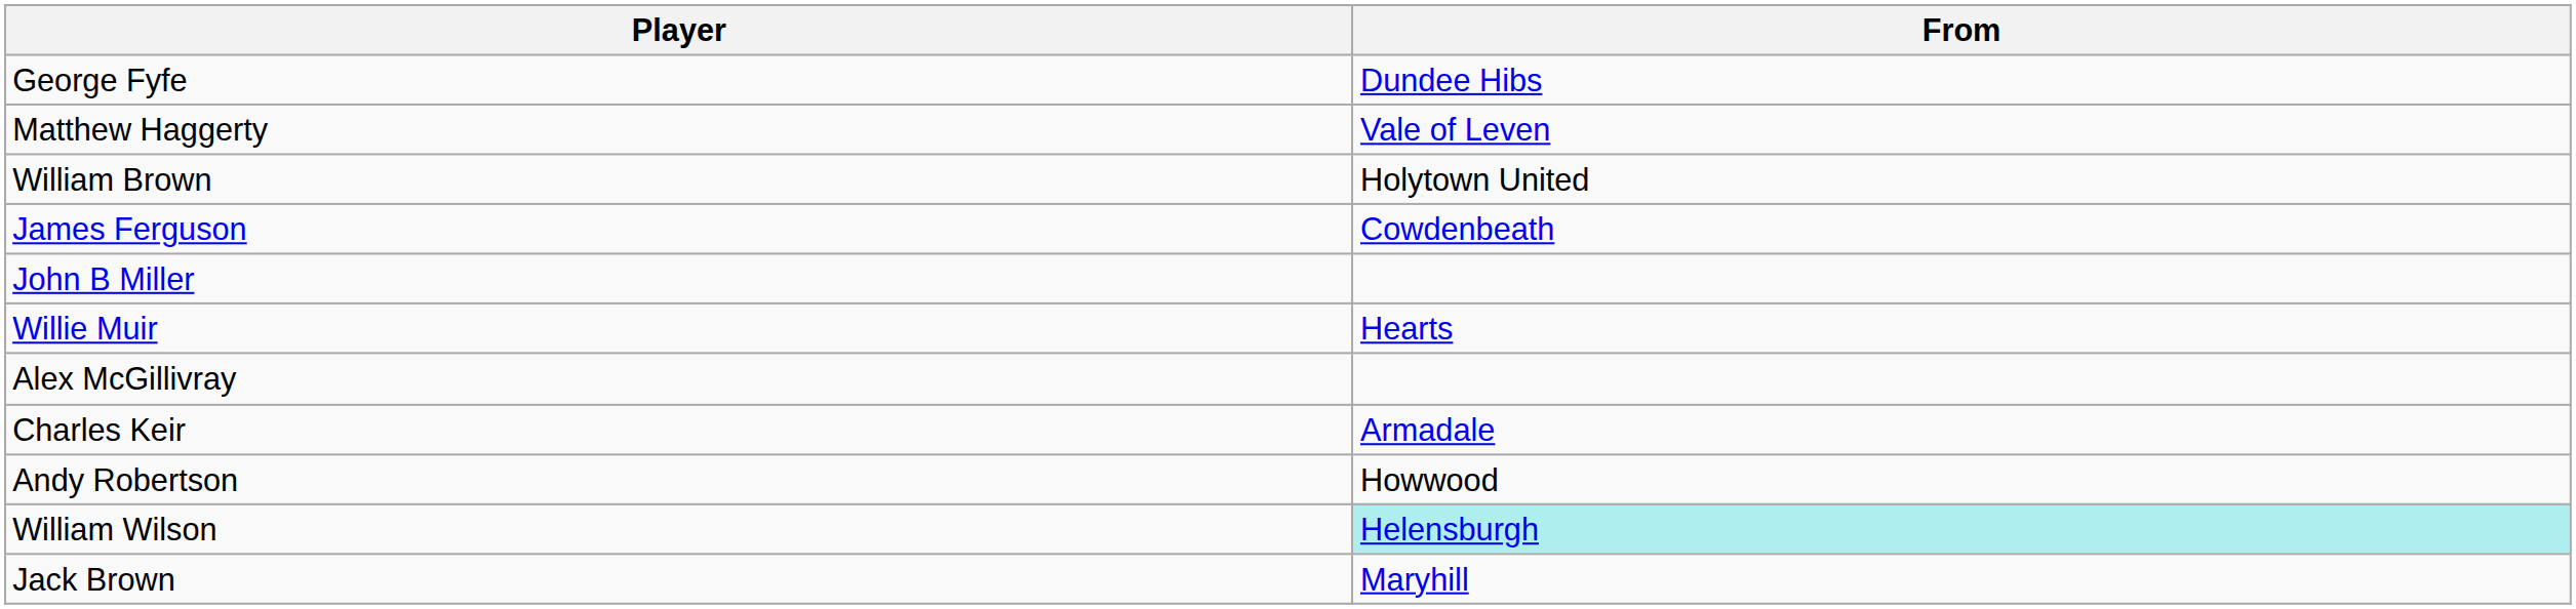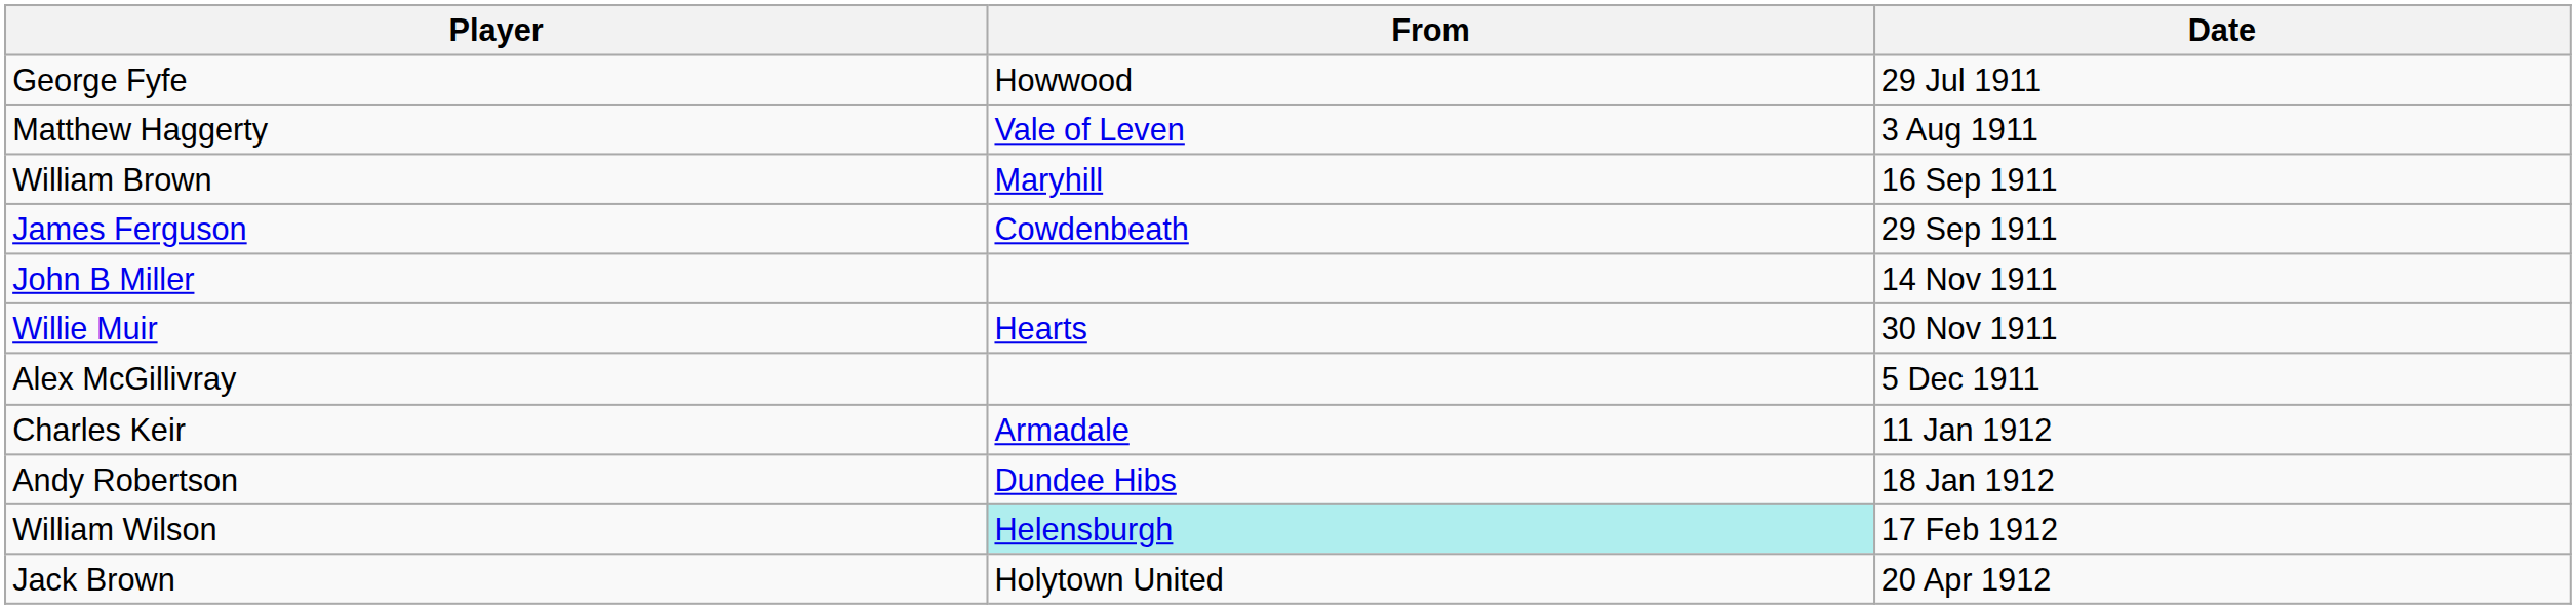+ column: Date | 29 Jul 1911 | 3 Aug 1911 | 16 Sep 1911 | 29 Sep 1911 | 14 Nov 1911 | 30 Nov 1911 | 5 Dec 1911 | 11 Jan 1912 | 18 Jan 1912 | 17 Feb 1912 | 20 Apr 1912
George Fyfe | From: Dundee Hibs -> Howwood
William Brown | From: Holytown United -> Maryhill
Andy Robertson | From: Howwood -> Dundee Hibs
Jack Brown | From: Maryhill -> Holytown United
